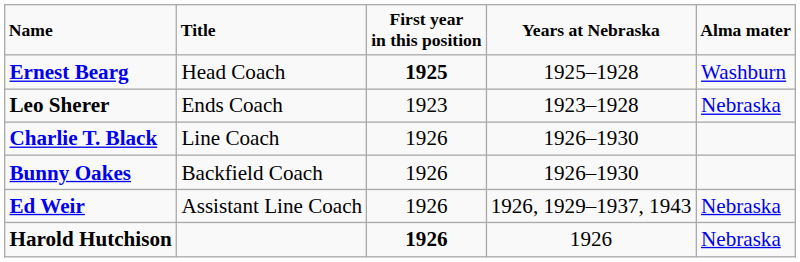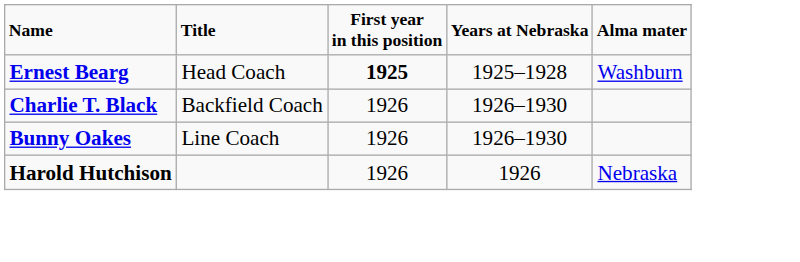- row: Leo Sherer | Ends Coach | 1923 | 1923–1928 | Nebraska
Charlie T. Black | Title: Line Coach -> Backfield Coach
Bunny Oakes | Title: Backfield Coach -> Line Coach
- row: Ed Weir | Assistant Line Coach | 1926 | 1926, 1929–1937, 1943 | Nebraska
Harold Hutchison | First year in this position: bold -> normal
